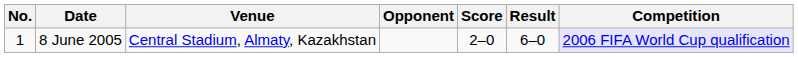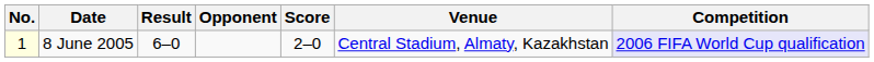columns swapped: Venue <-> Result
8 June 2005 | No.: no background -> lightyellow background
